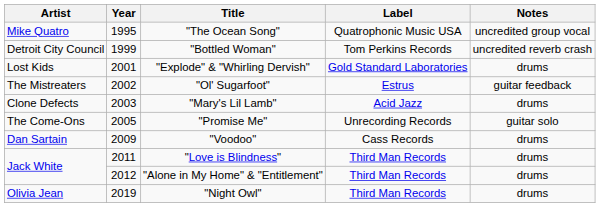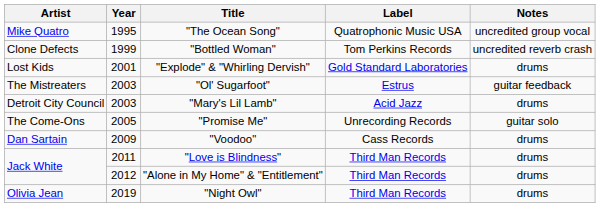"Bottled Woman" | Artist: Detroit City Council -> Clone Defects
"Ol' Sugarfoot" | Year: 2002 -> 2003
"Mary's Lil Lamb" | Artist: Clone Defects -> Detroit City Council
